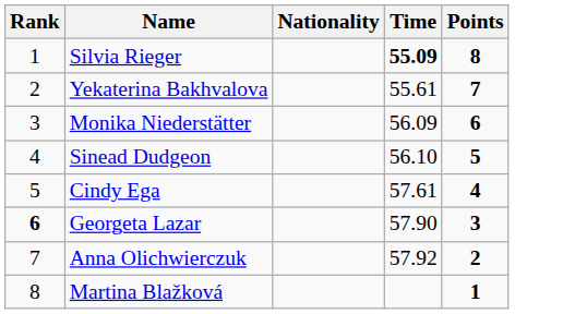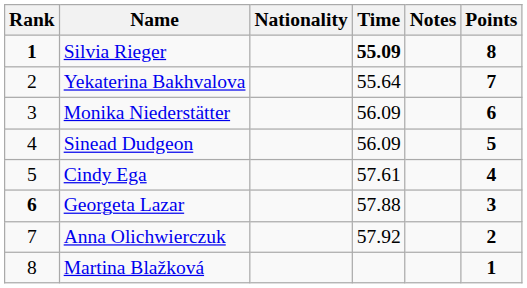+ column: Notes
Silvia Rieger | Rank: normal -> bold
Yekaterina Bakhvalova | Time: 55.61 -> 55.64
Sinead Dudgeon | Time: 56.10 -> 56.09
Georgeta Lazar | Time: 57.90 -> 57.88
